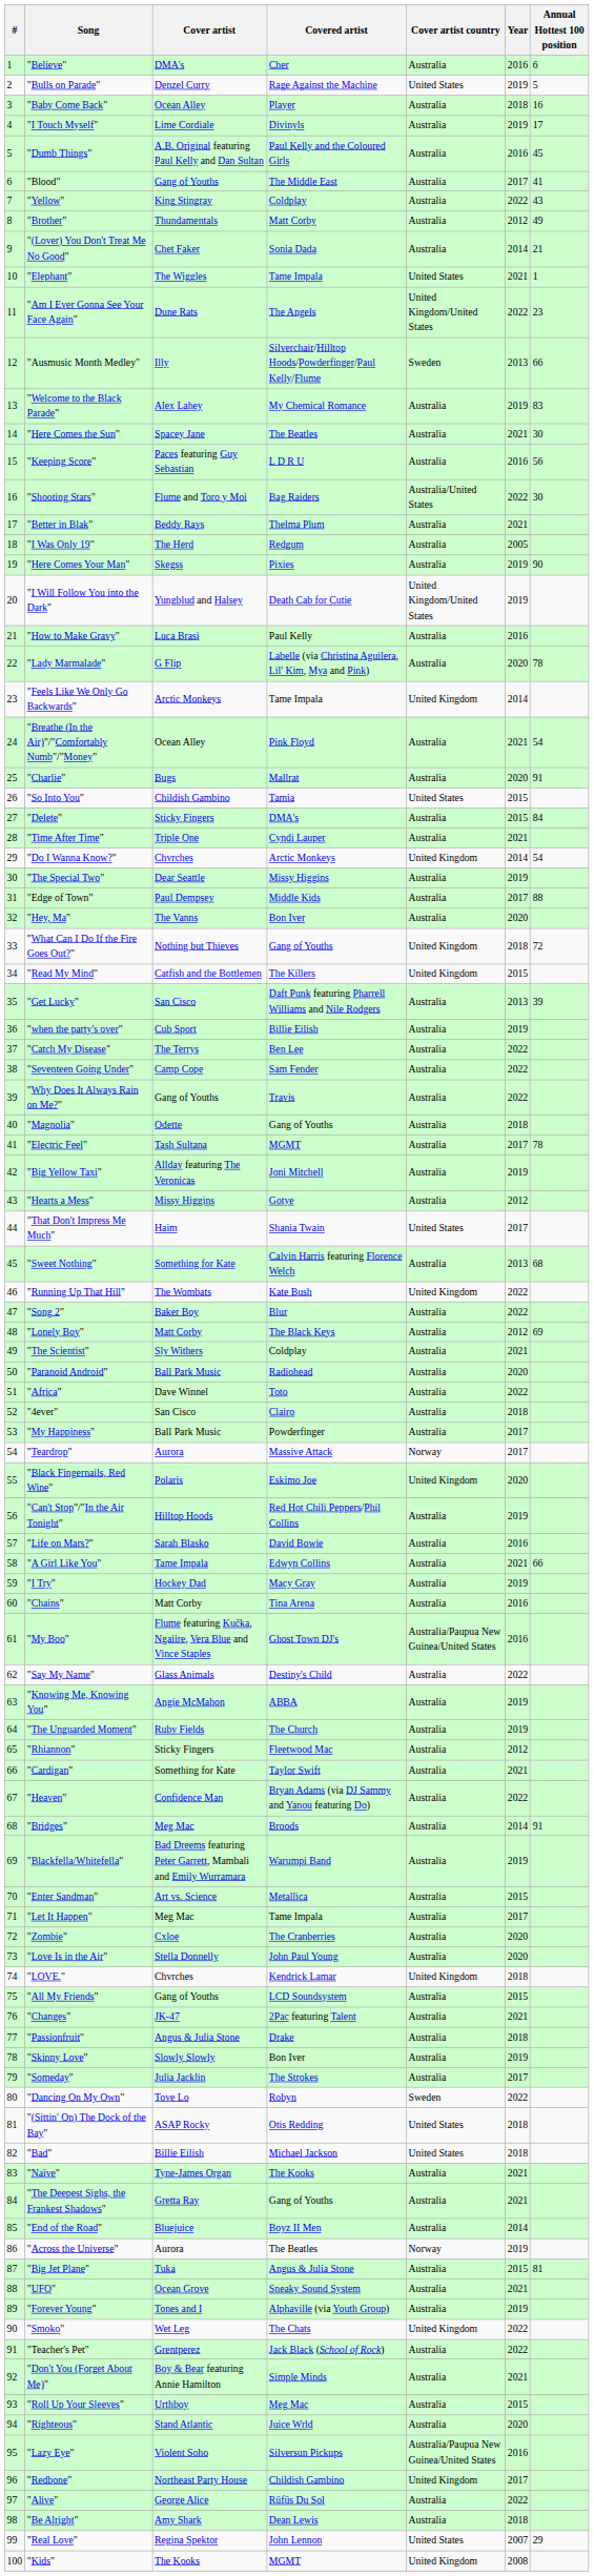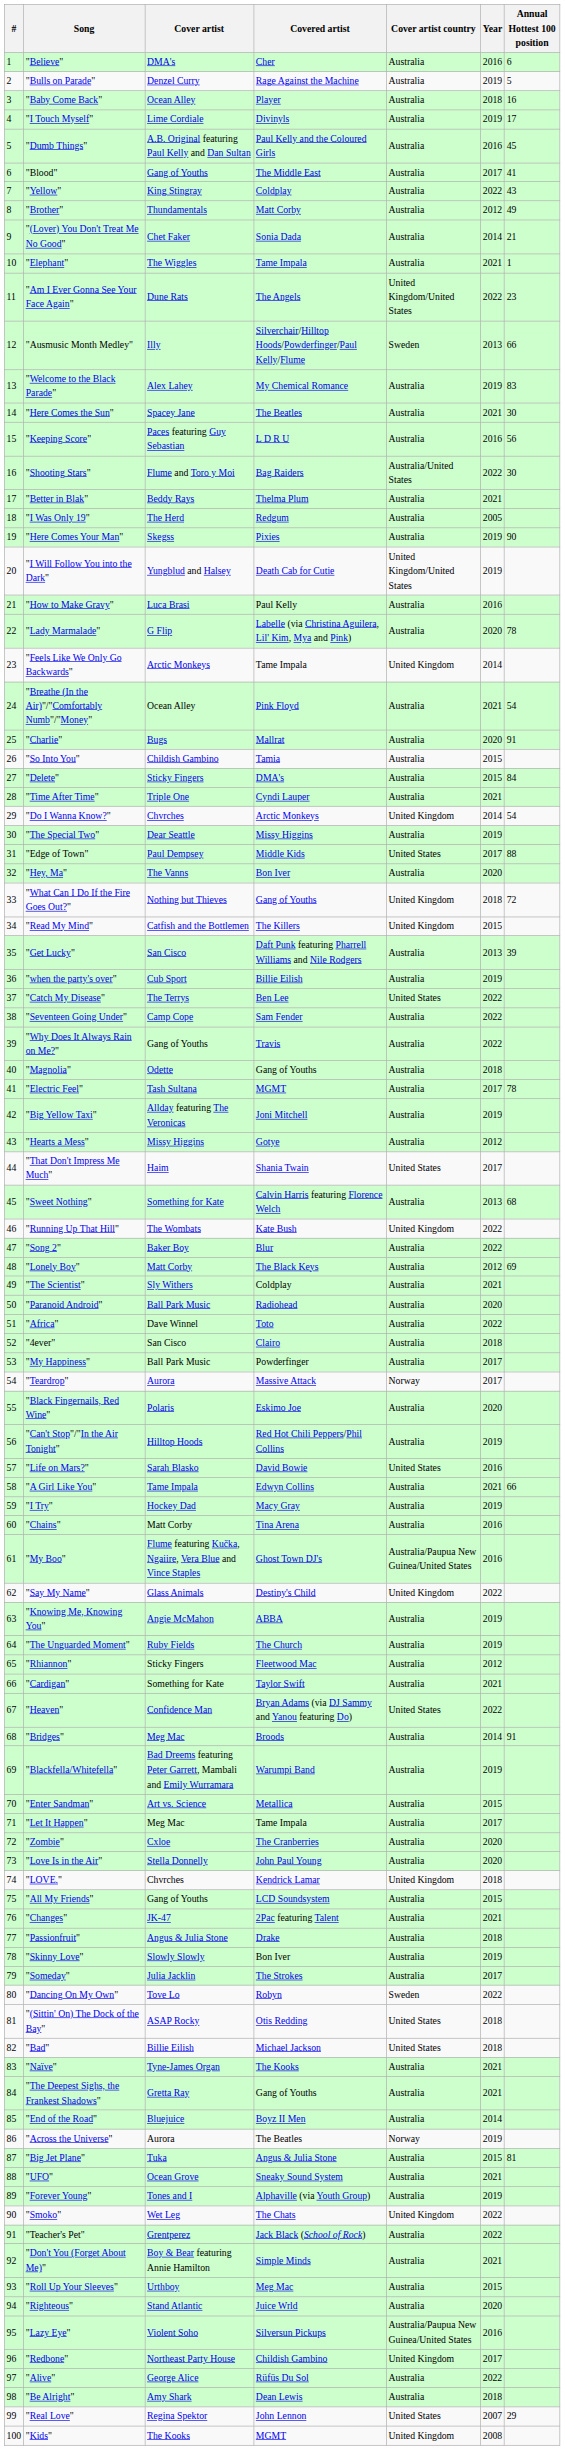"Bulls on Parade" | Cover artist country: United States -> Australia
"Elephant" | Cover artist country: United States -> Australia
"So Into You" | Cover artist country: United States -> Australia
"Edge of Town" | Cover artist country: Australia -> United States
"Catch My Disease" | Cover artist country: Australia -> United States
"Black Fingernails, Red Wine" | Cover artist country: United Kingdom -> Australia
"Life on Mars?" | Cover artist country: Australia -> United States
"Say My Name" | Cover artist country: Australia -> United Kingdom
"Heaven" | Cover artist country: Australia -> United States
